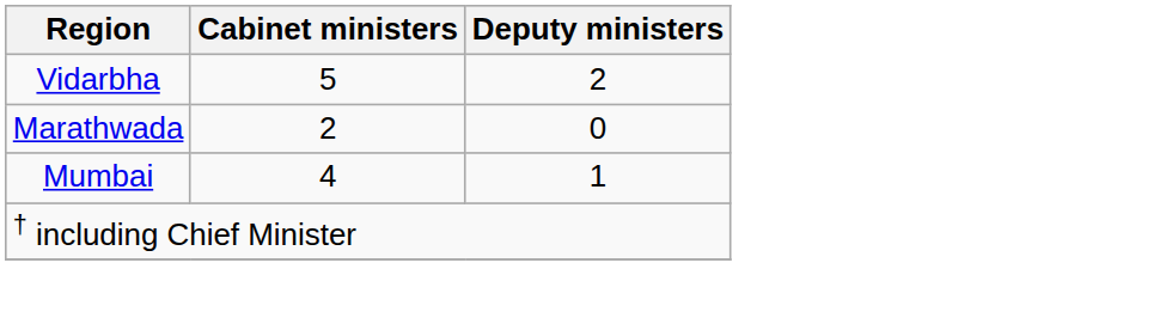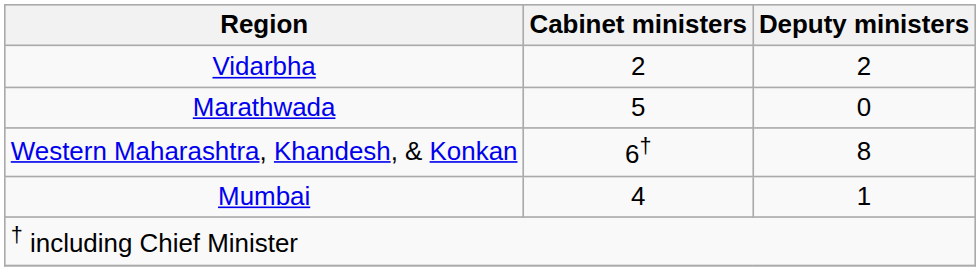Vidarbha | Cabinet ministers: 5 -> 2
Marathwada | Cabinet ministers: 2 -> 5
+ row: Western Maharashtra, Khandesh, & Konkan | 6† | 8
